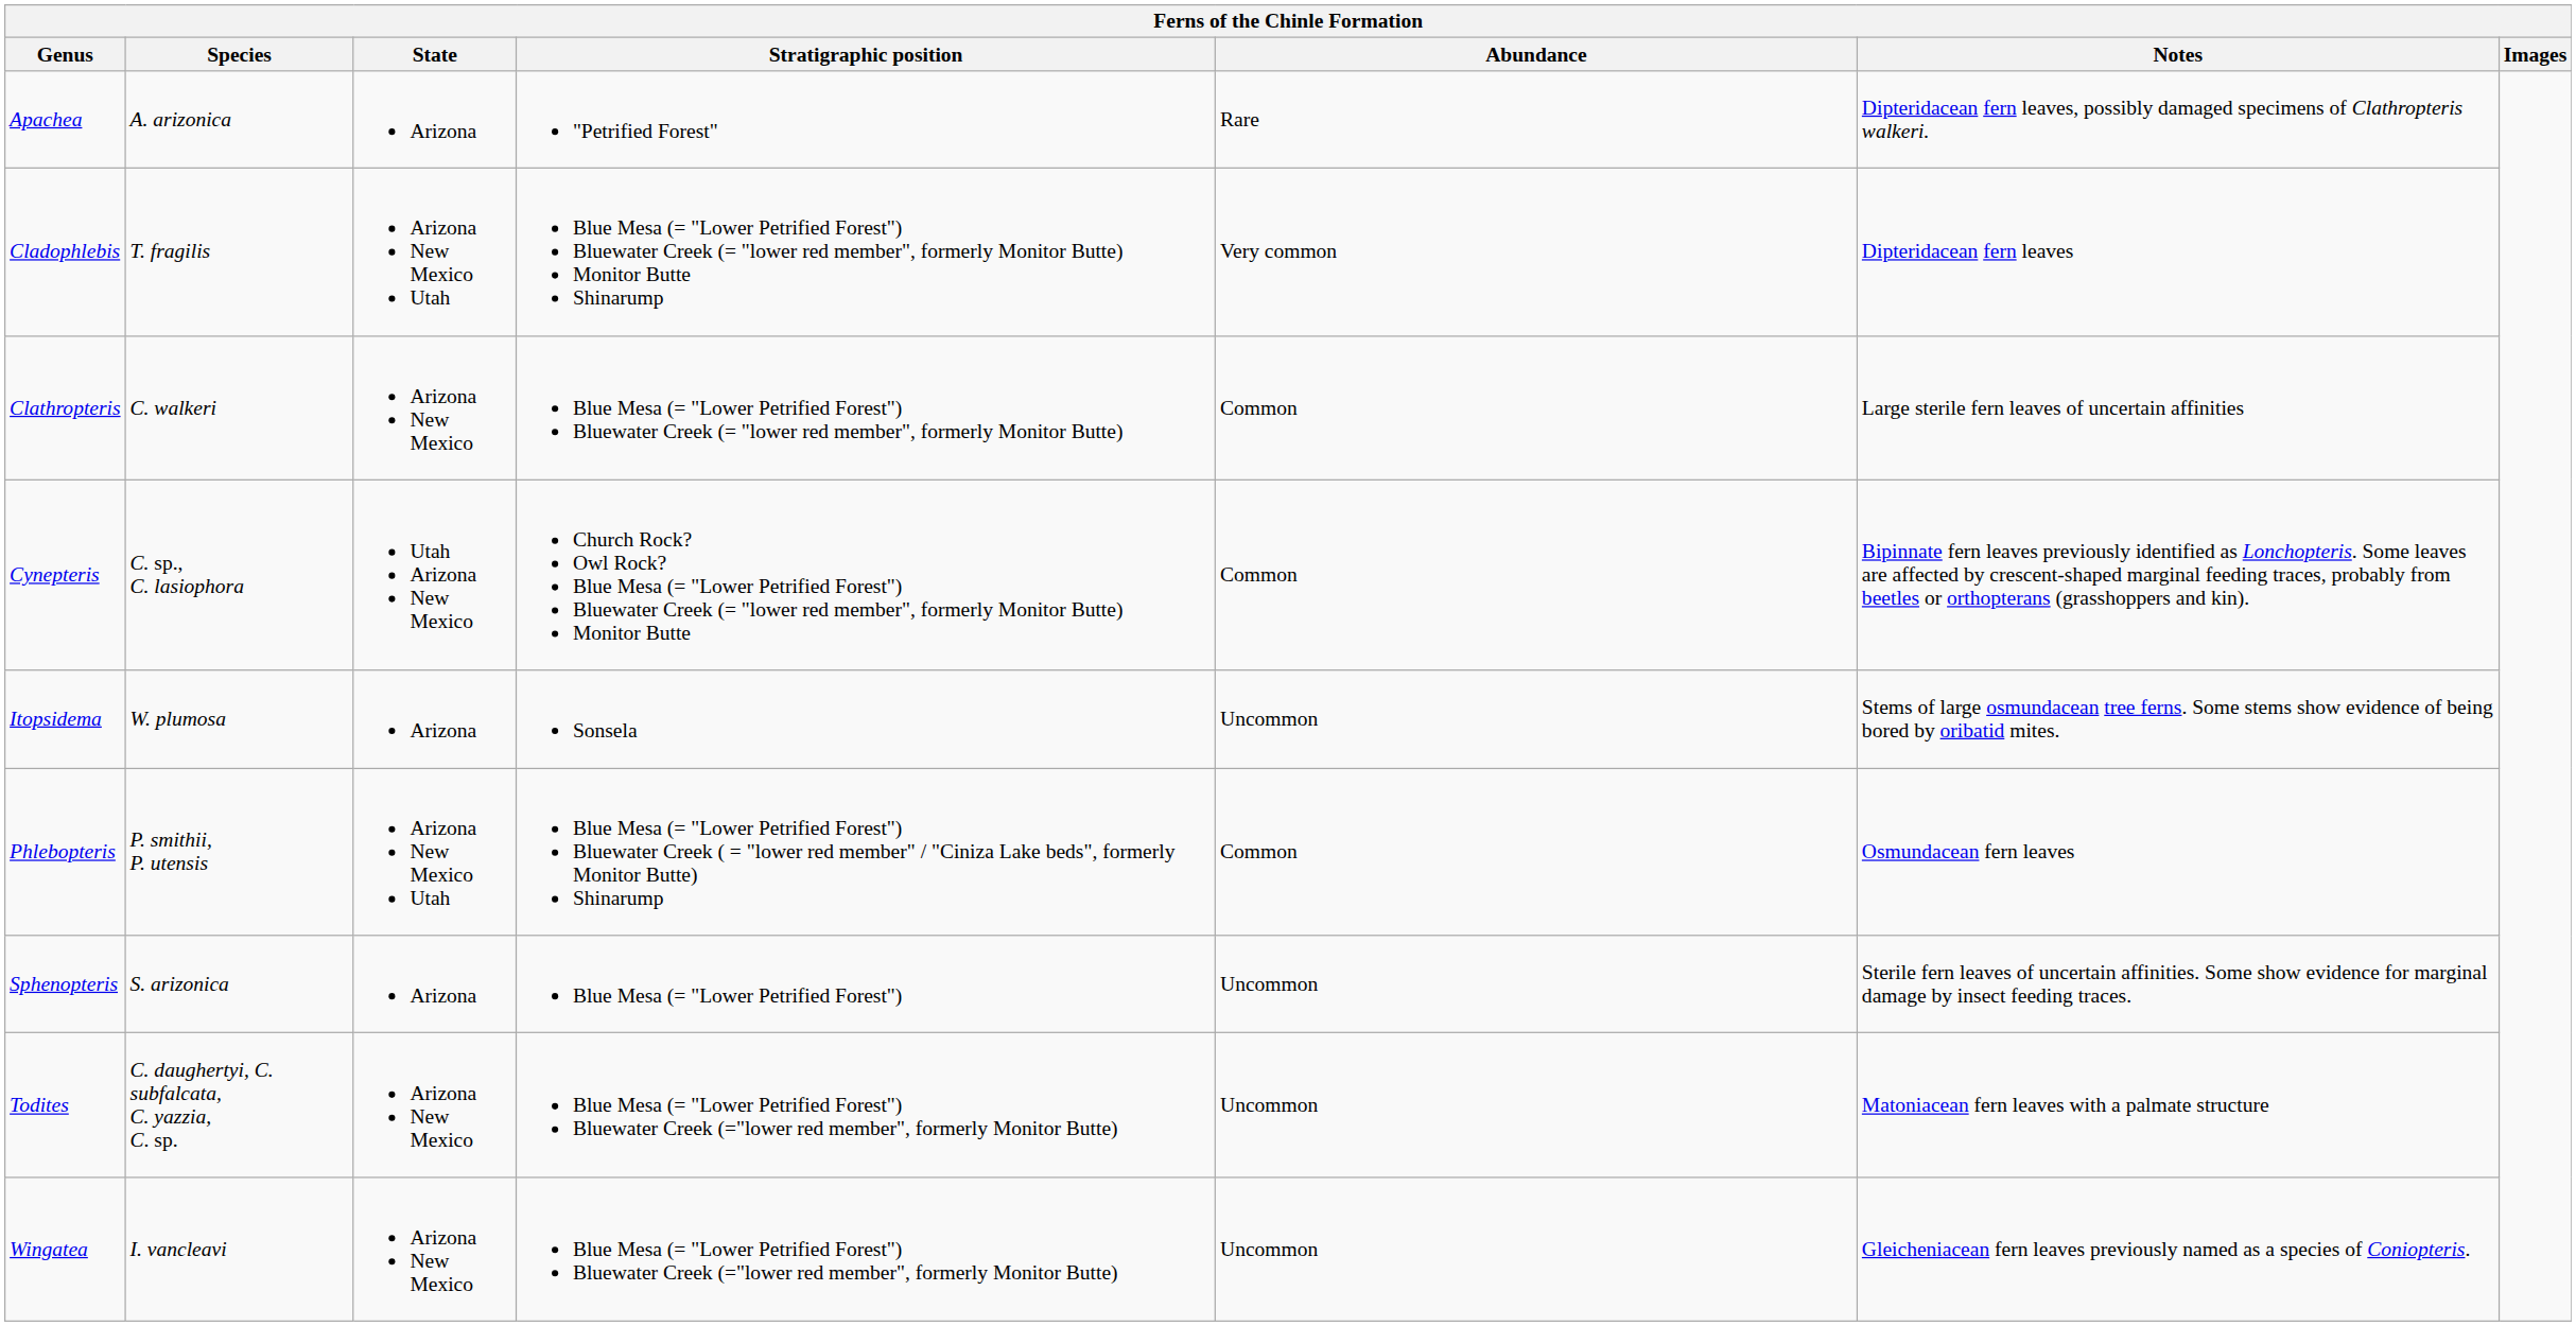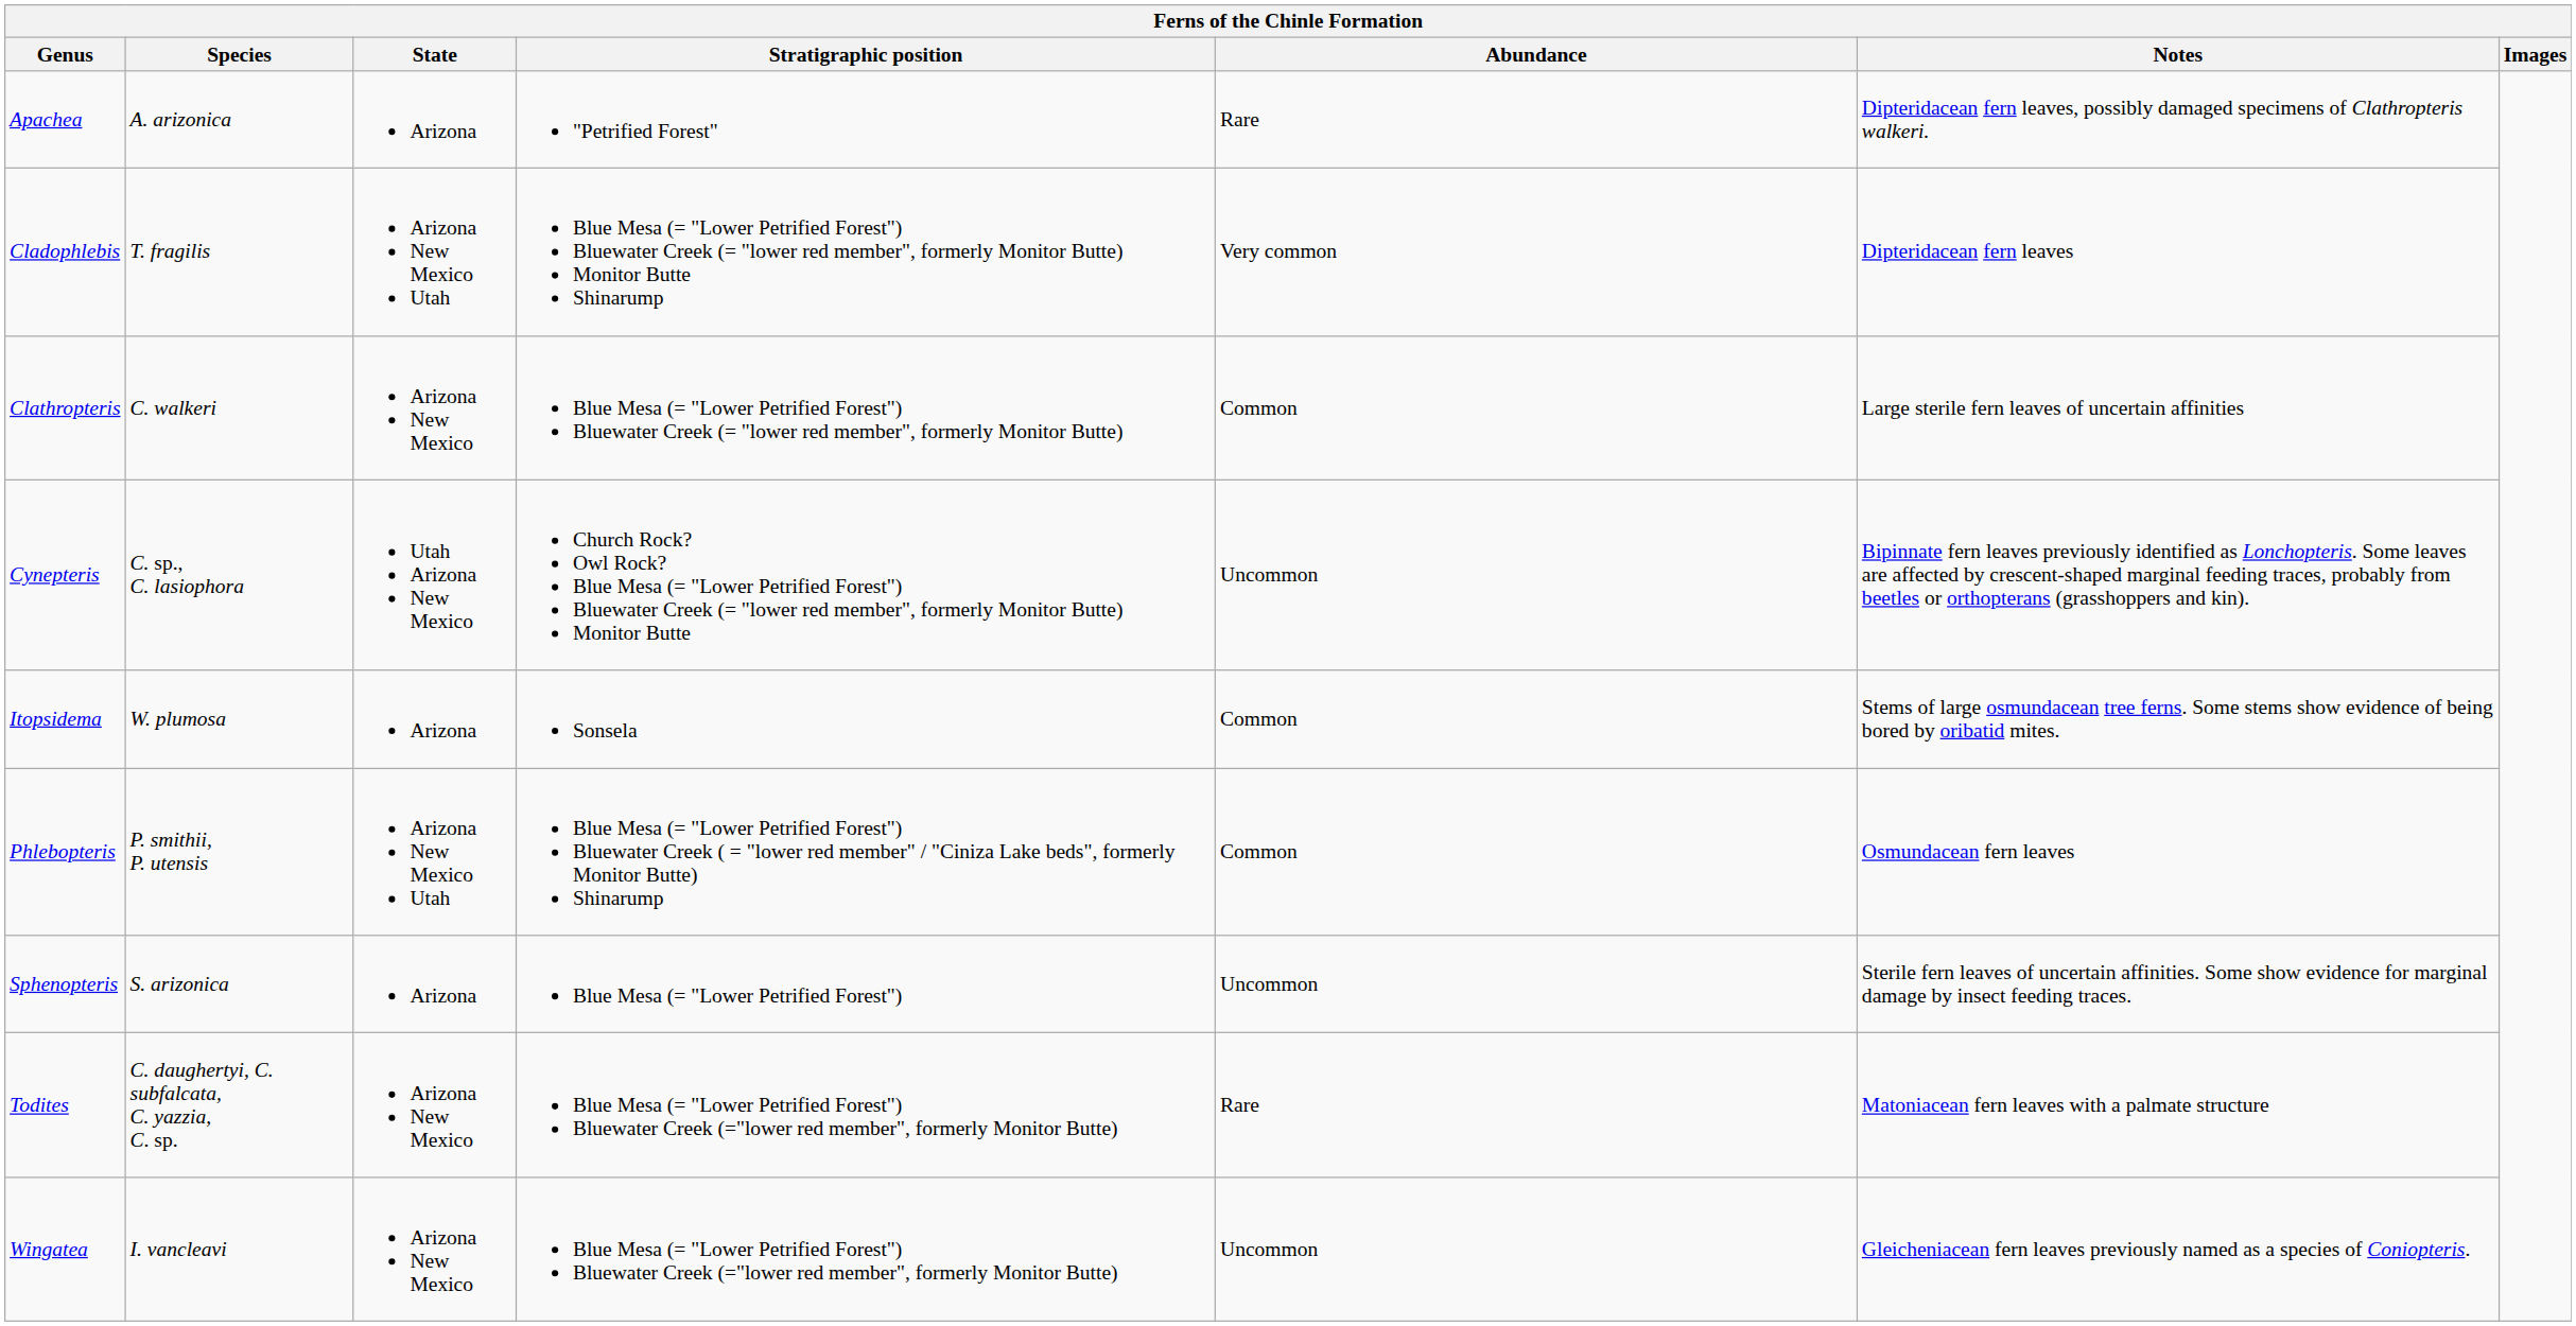Cynepteris | Abundance: Common -> Uncommon
Itopsidema | Abundance: Uncommon -> Common
Todites | Abundance: Uncommon -> Rare
